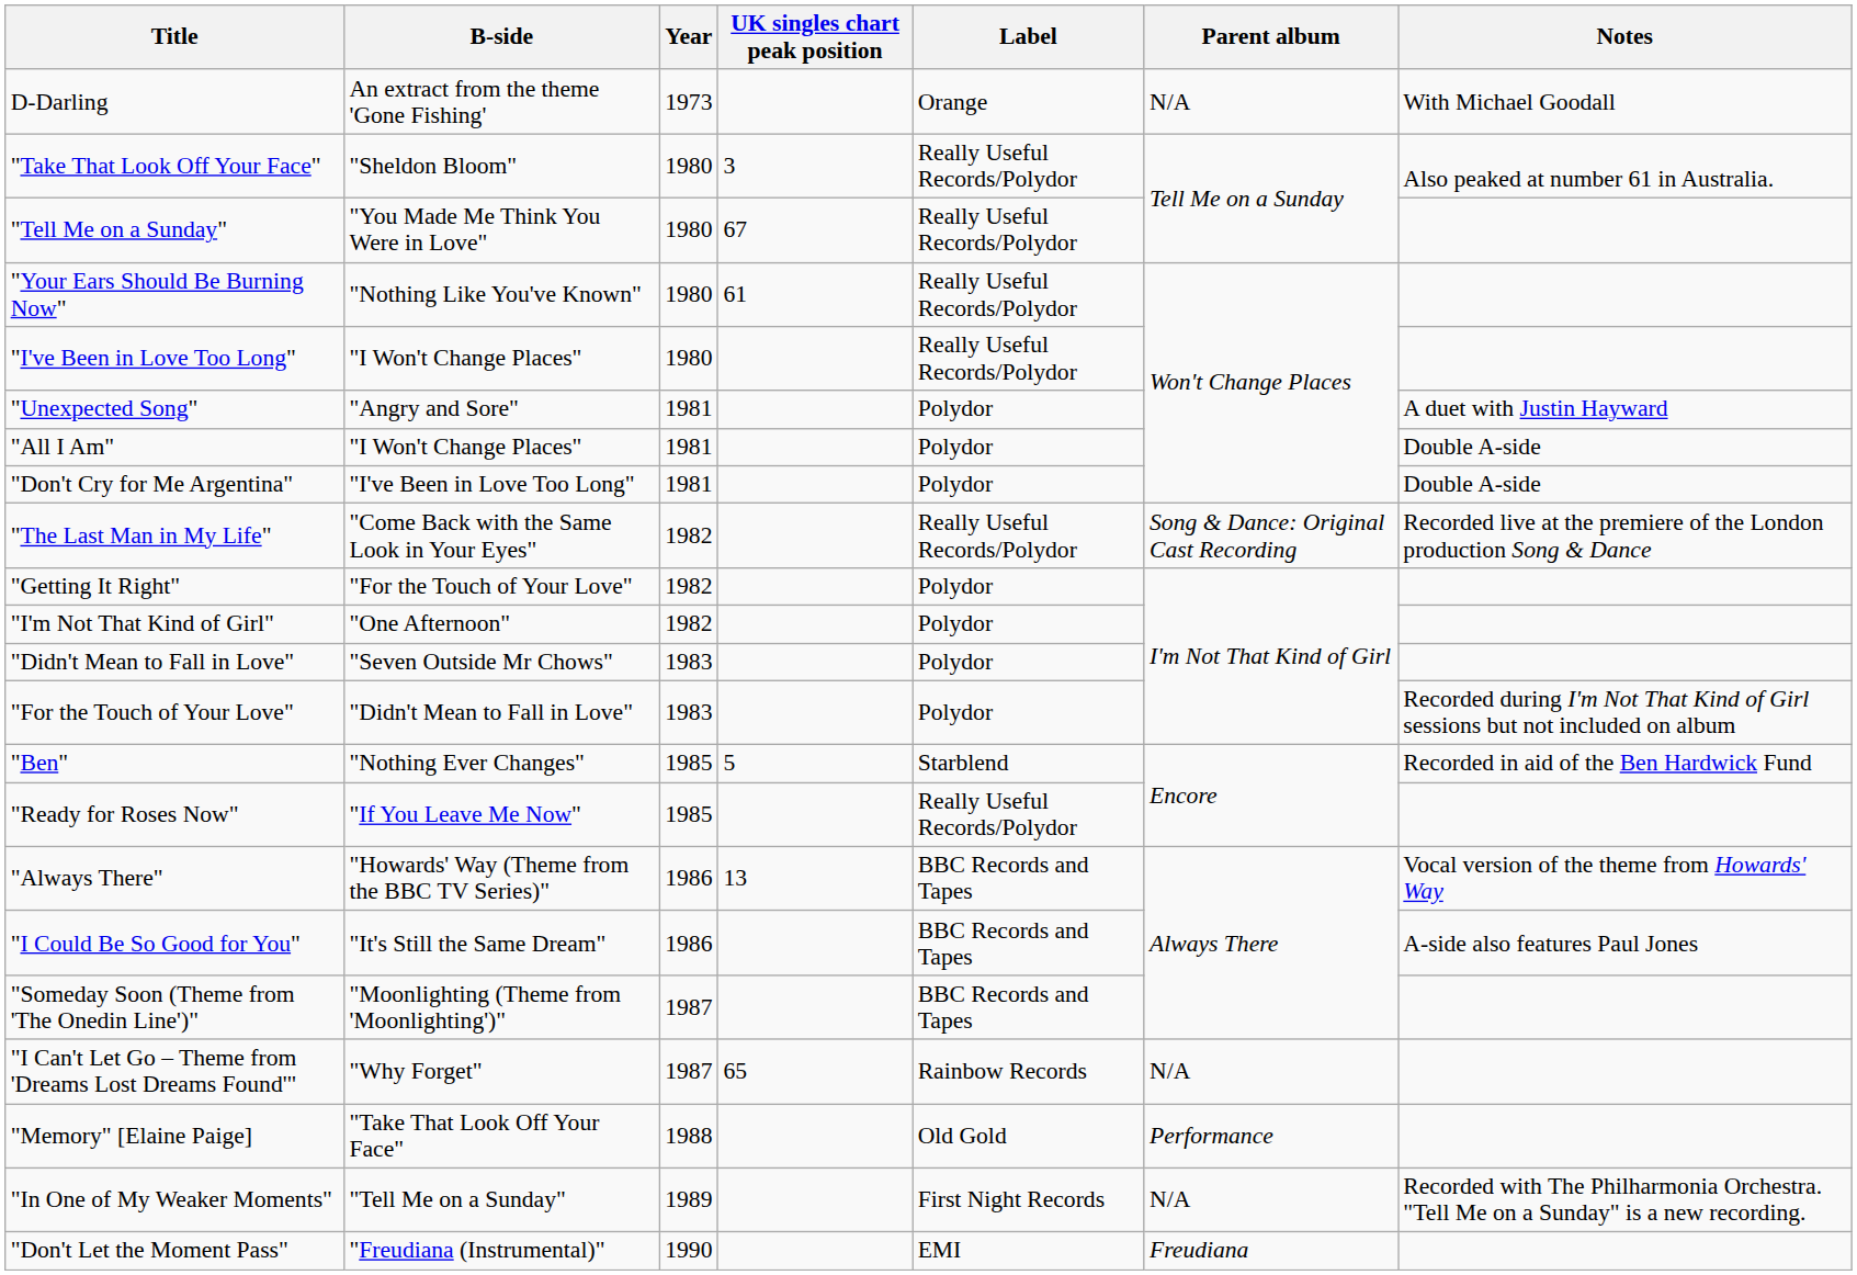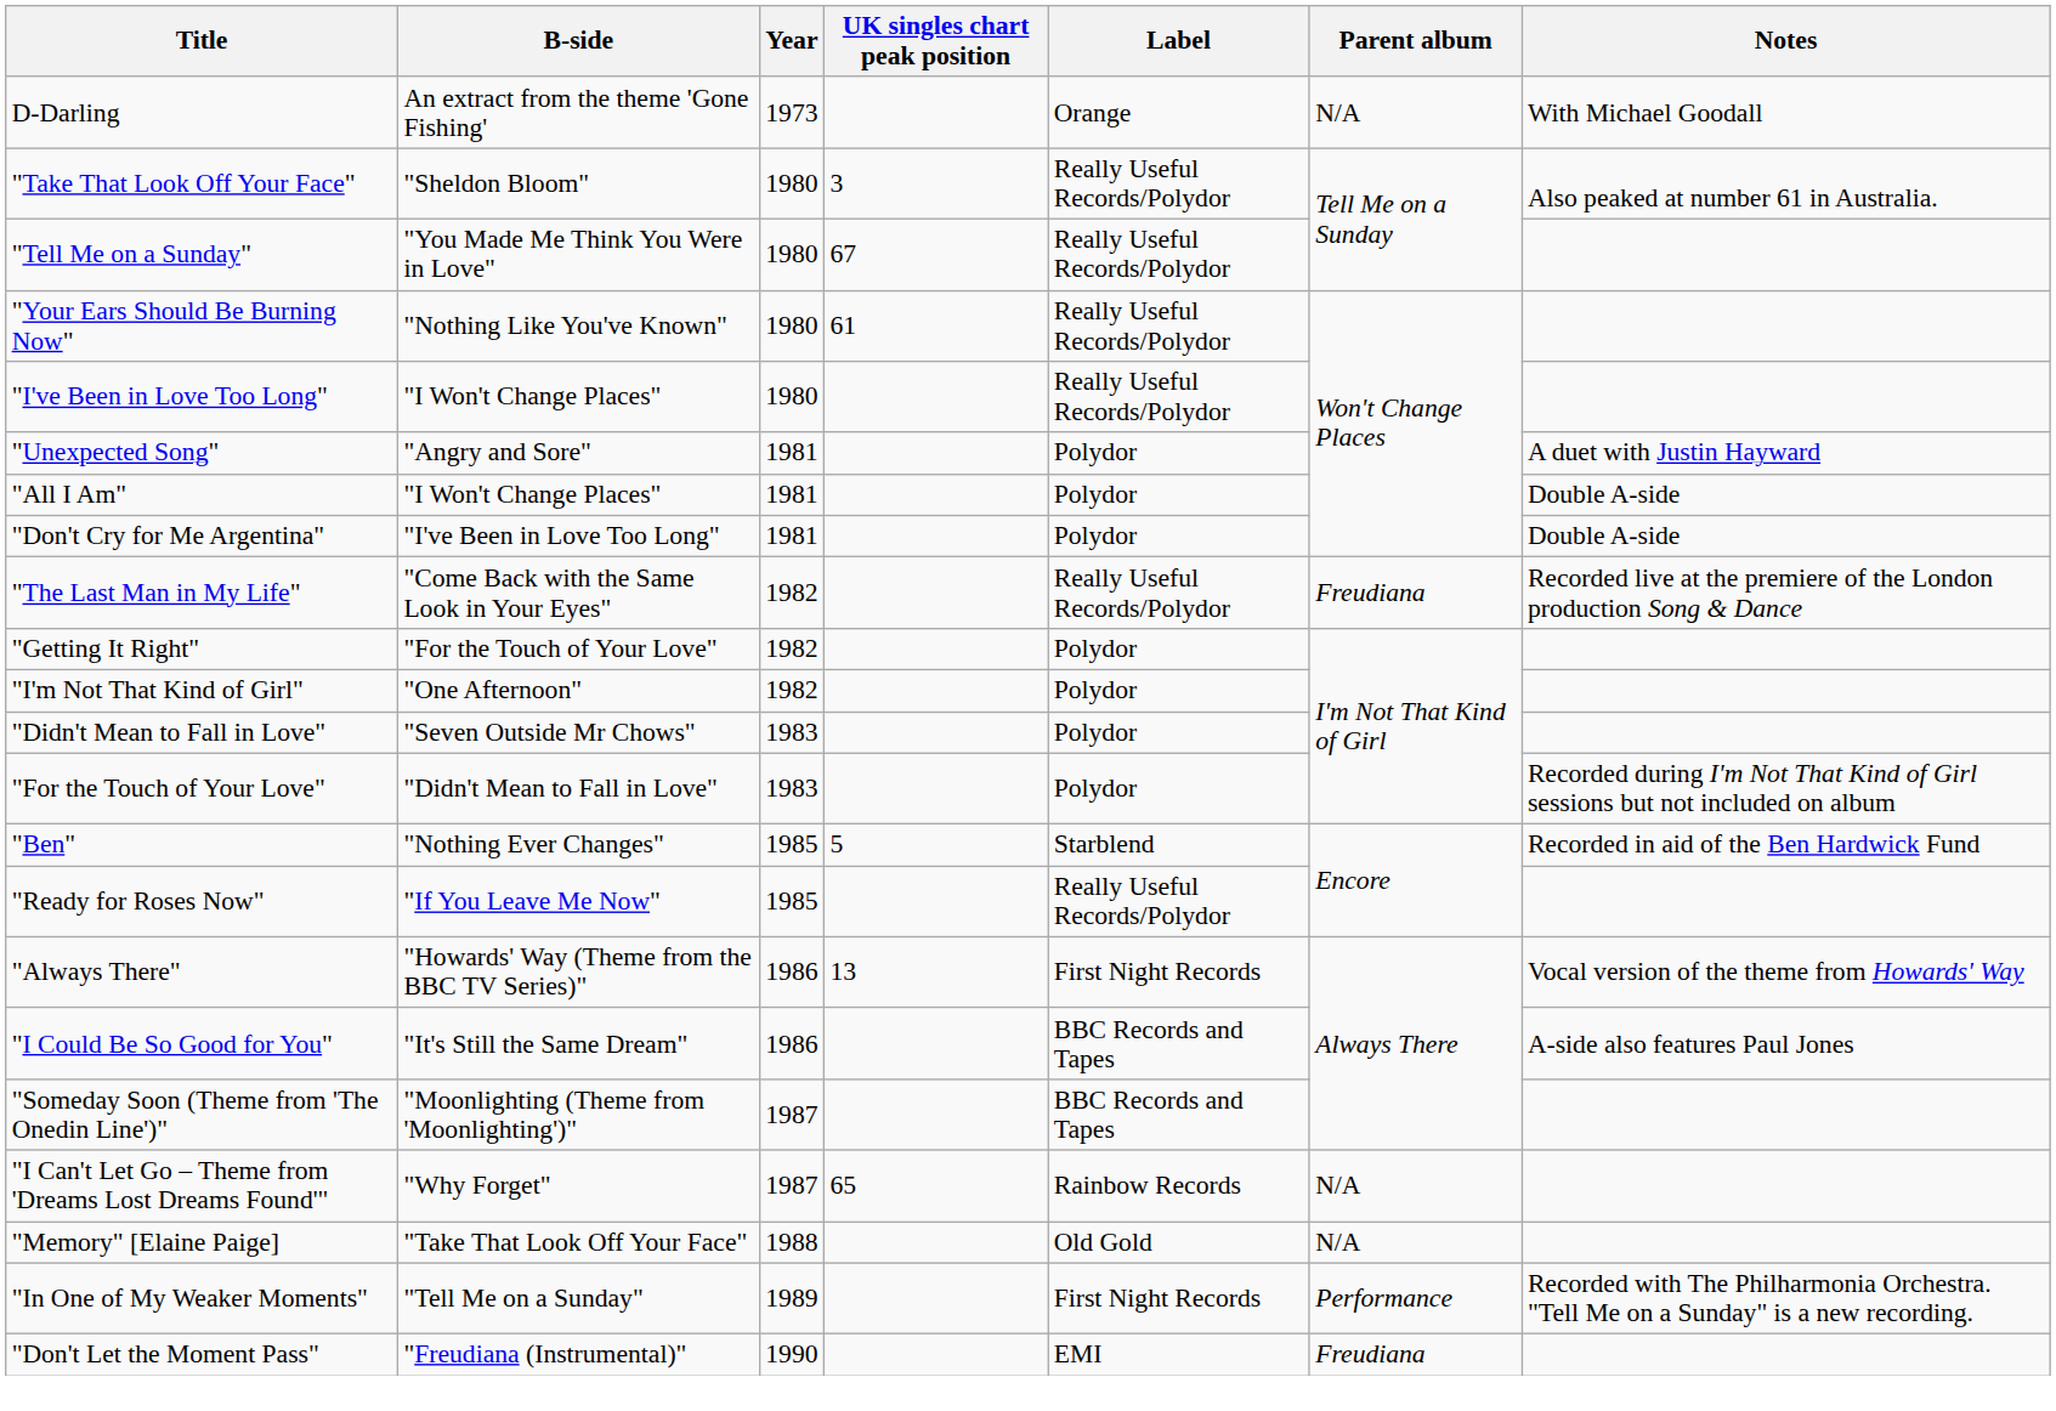"The Last Man in My Life" | Parent album: Song & Dance: Original Cast Recording -> Freudiana
"Always There" | Label: BBC Records and Tapes -> First Night Records
"Memory" [Elaine Paige] | Parent album: Performance -> N/A
"In One of My Weaker Moments" | Parent album: N/A -> Performance
